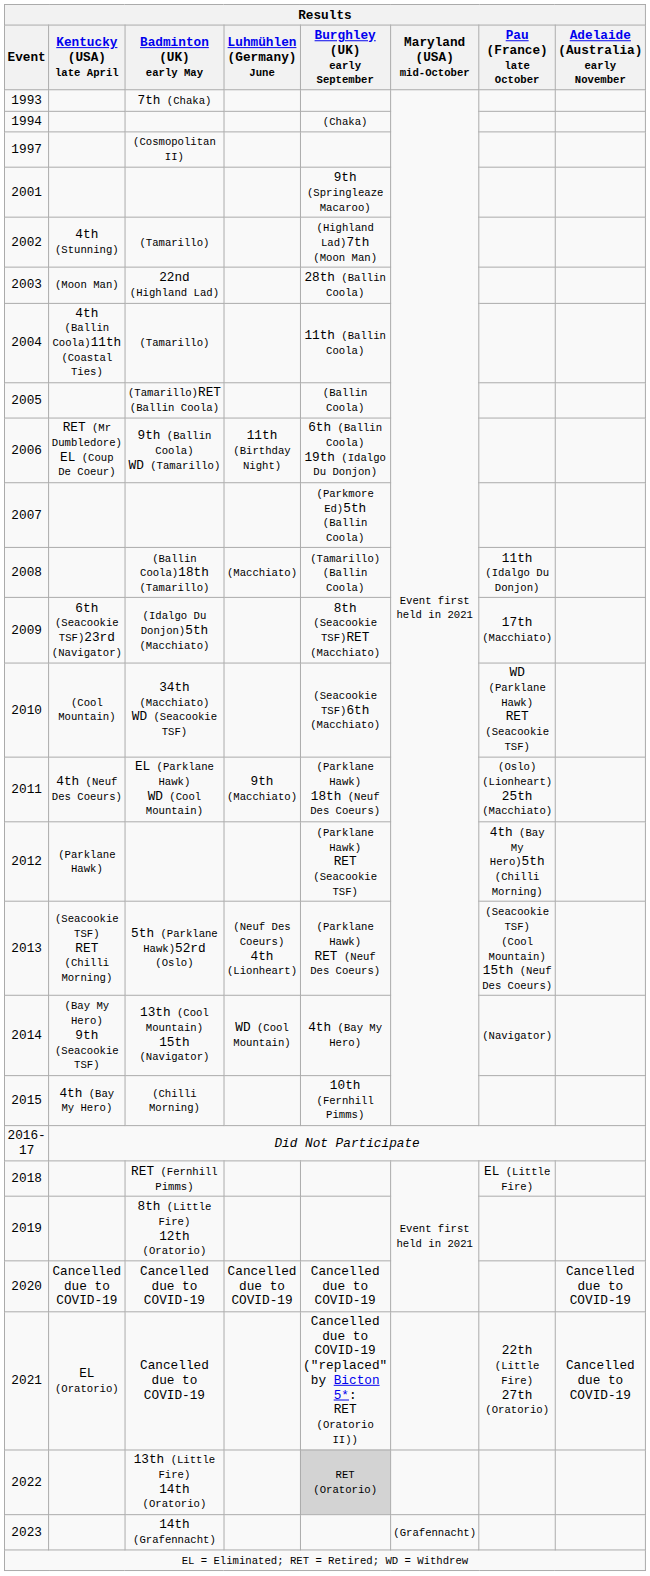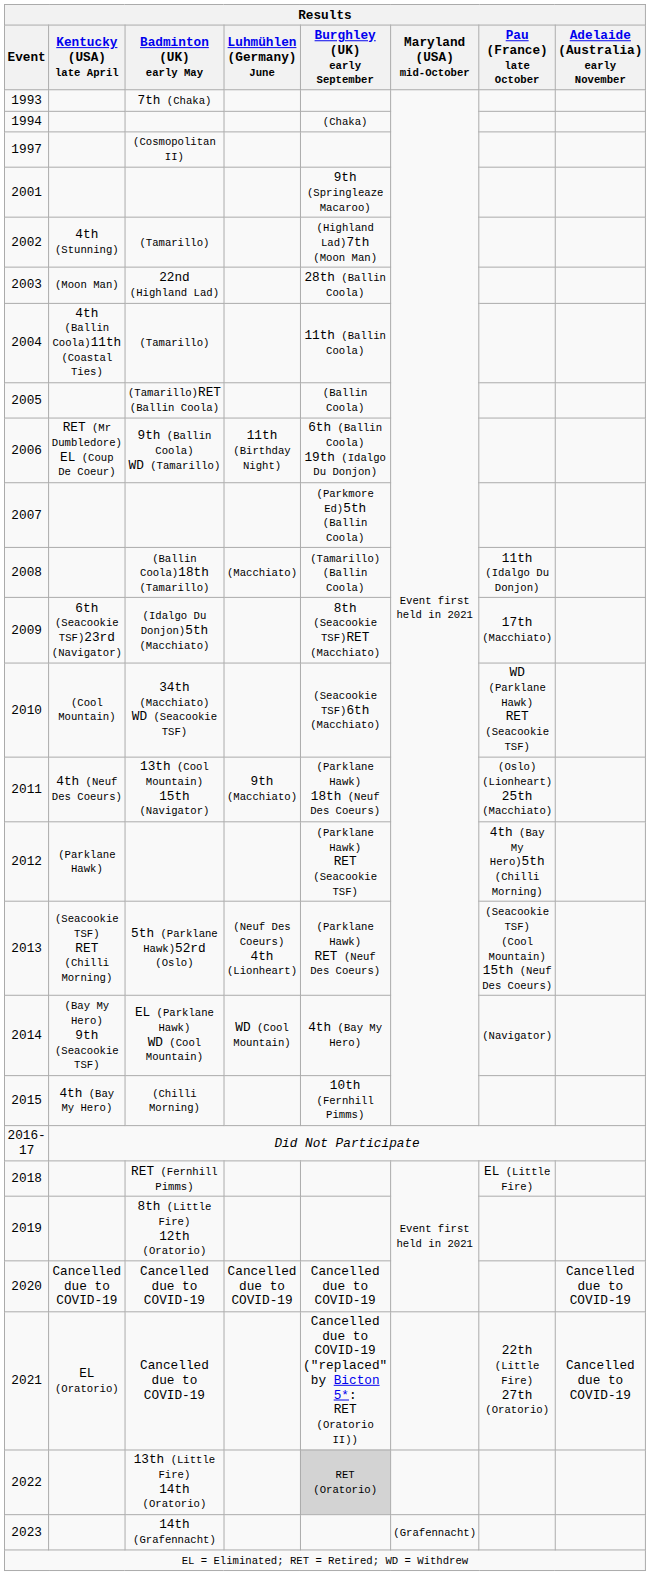2011 | Badminton (UK) early May: EL (Parklane Hawk) WD (Cool Mountain) -> 13th (Cool Mountain) 15th (Navigator)
2014 | Badminton (UK) early May: 13th (Cool Mountain) 15th (Navigator) -> EL (Parklane Hawk) WD (Cool Mountain)
